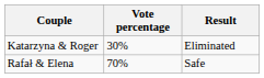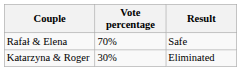rows swapped: Katarzyna & Roger <-> Rafał & Elena
